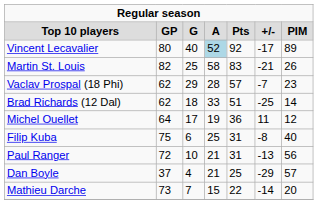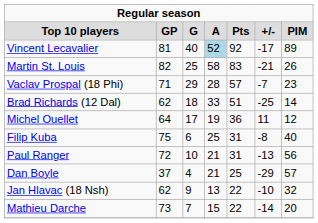Vincent Lecavalier | column 2: 80 -> 81
Vaclav Prospal (18 Phi) | column 2: 62 -> 71
+ row: Jan Hlavac (18 Nsh) | 62 | 9 | 13 | 22 | -10 | 32
